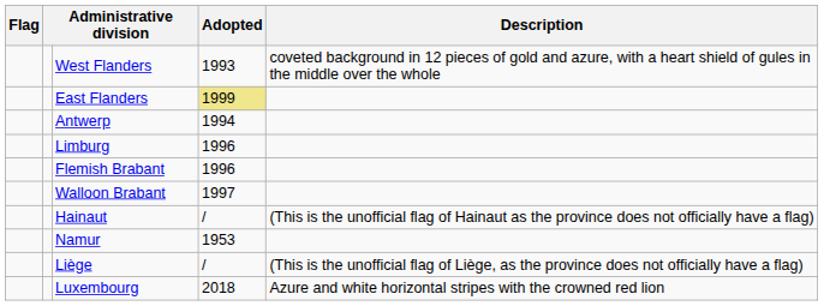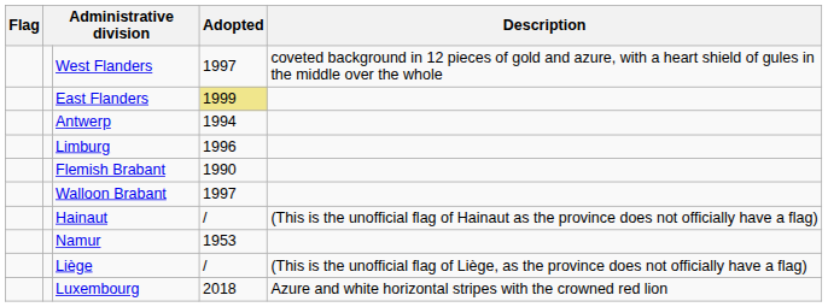West Flanders | Adopted: 1993 -> 1997
Flemish Brabant | Adopted: 1996 -> 1990
